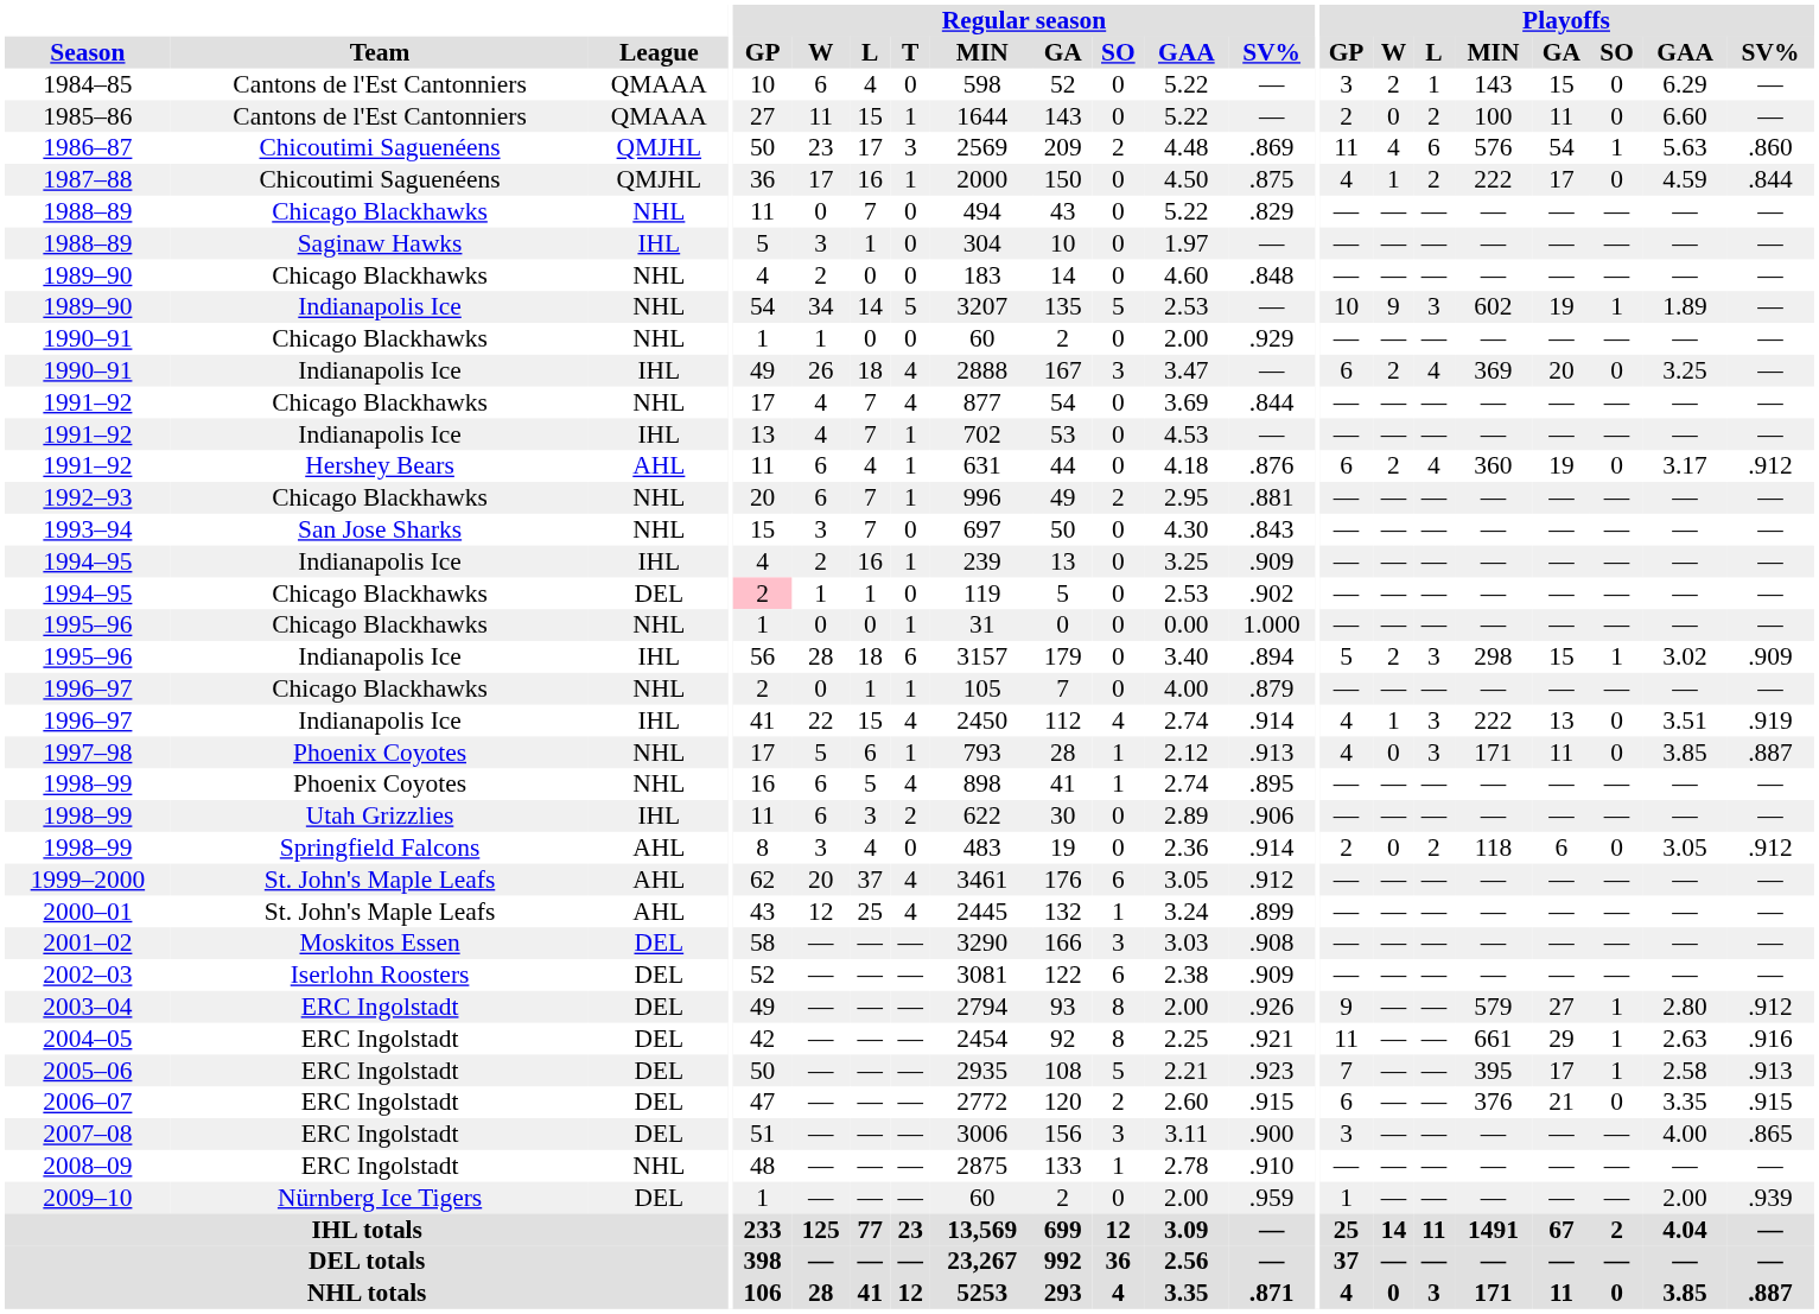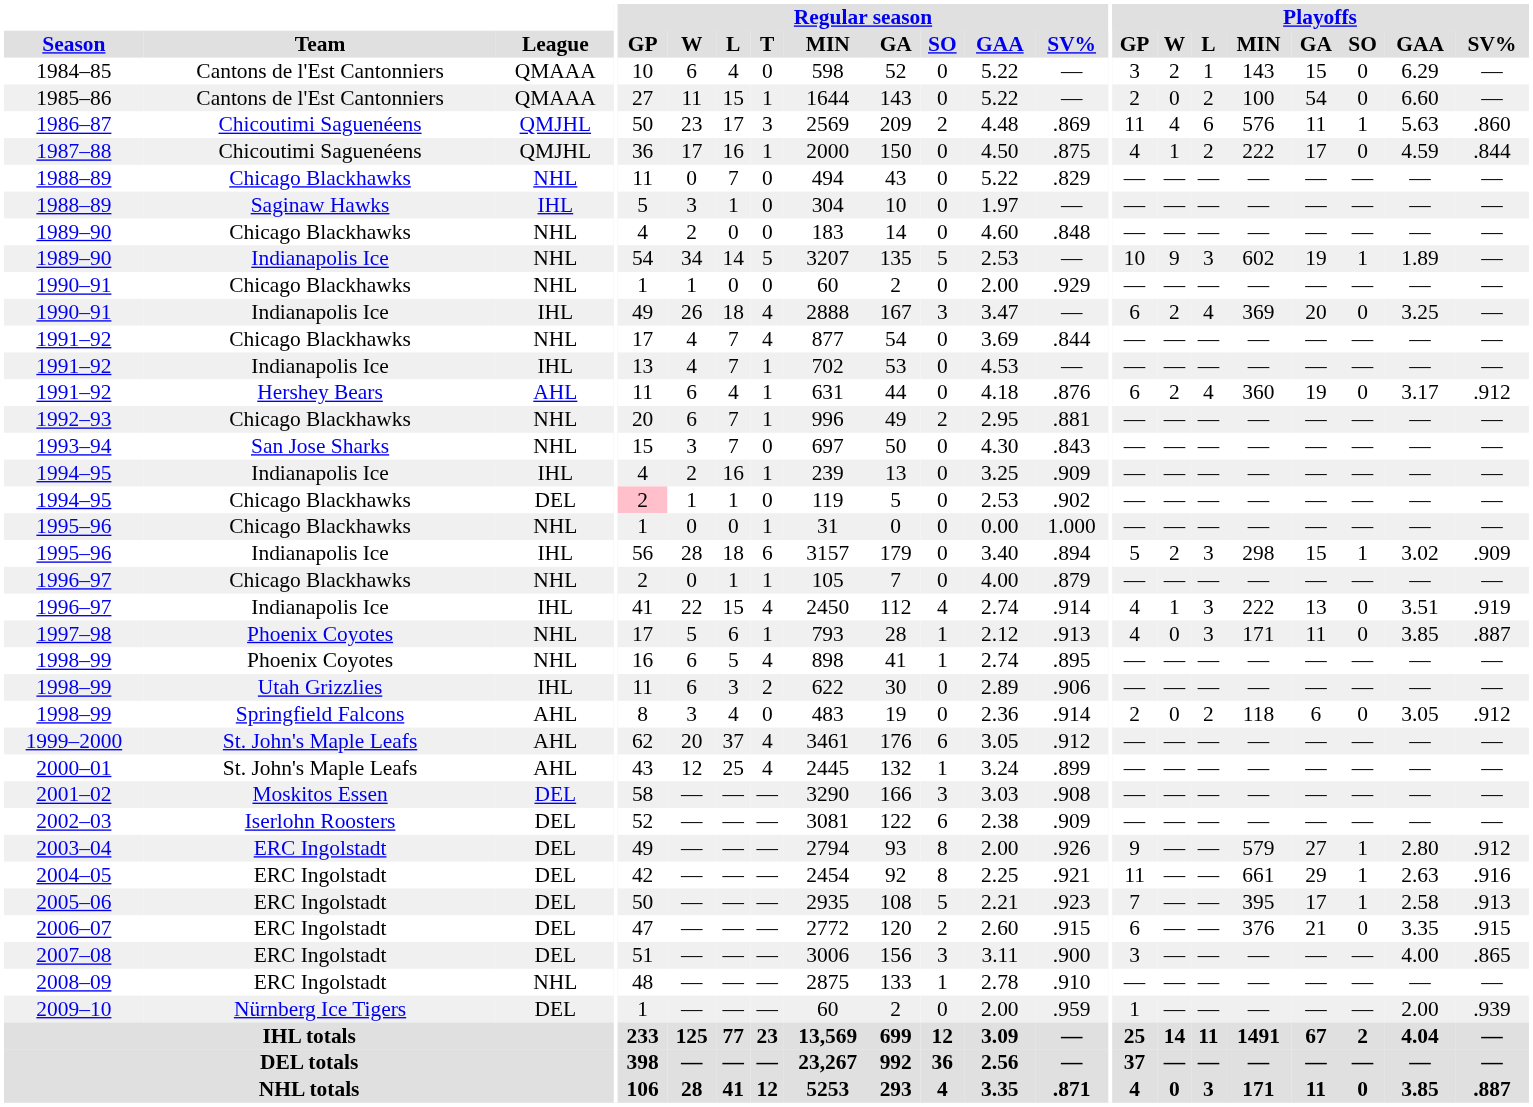1985–86 | Playoffs / GA: 11 -> 54
1986–87 | Playoffs / GA: 54 -> 11
